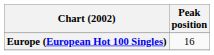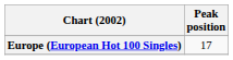Europe (European Hot 100 Singles) | Peak position: 16 -> 17
